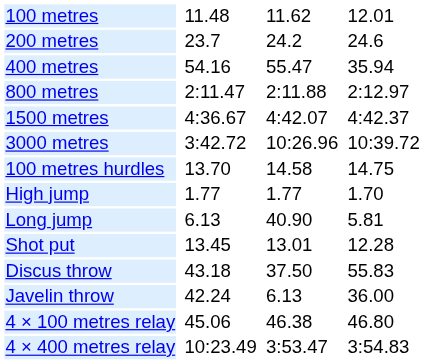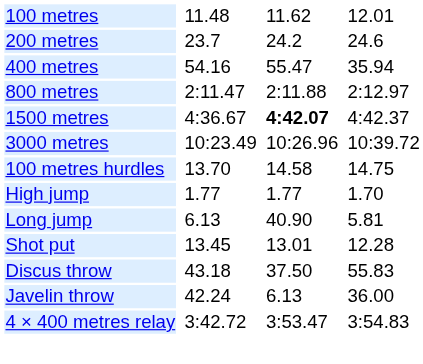1500 metres | column 5: normal -> bold
3000 metres | column 3: 3:42.72 -> 10:23.49
- row: 4 × 100 metres relay | 45.06 | 46.38 | 46.80
4 × 400 metres relay | column 3: 10:23.49 -> 3:42.72
